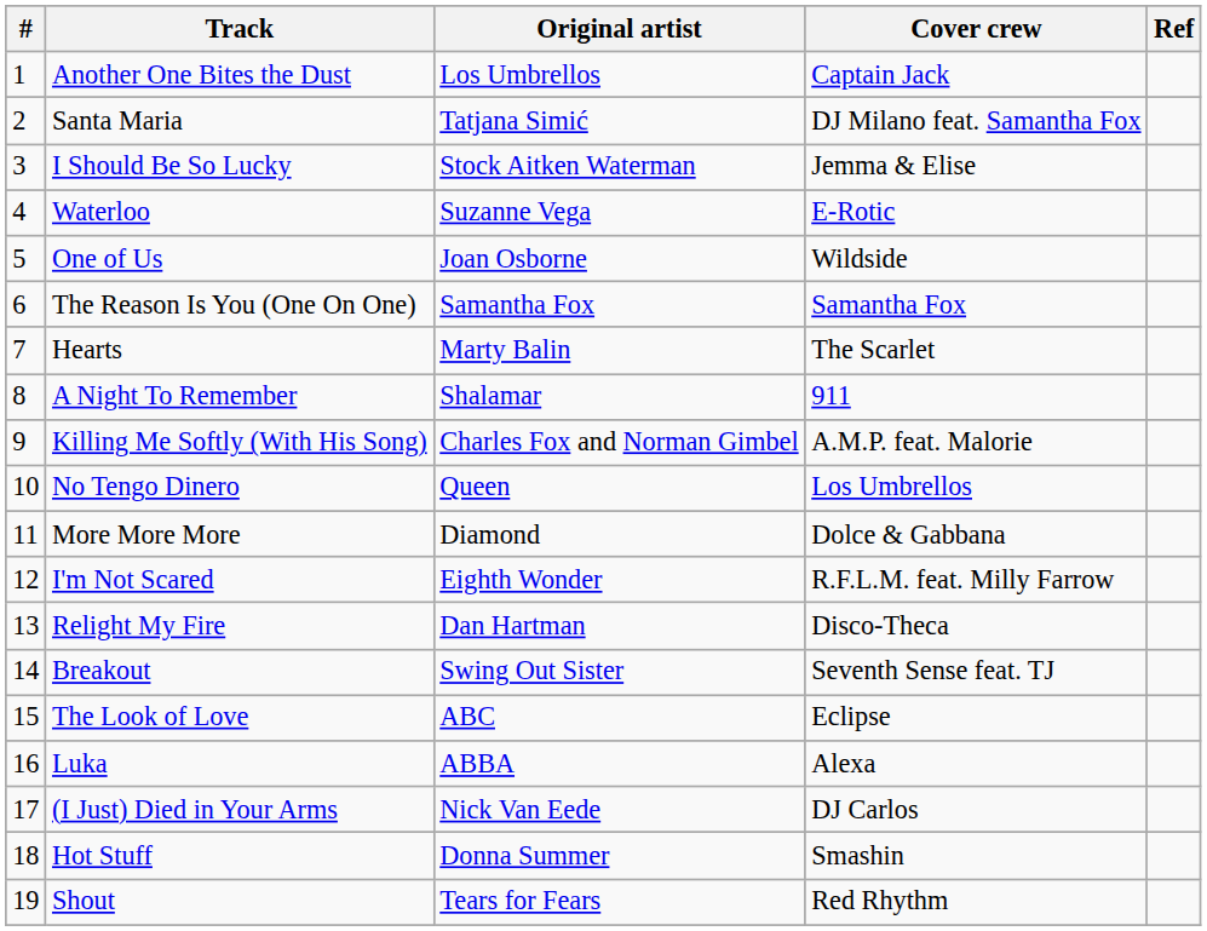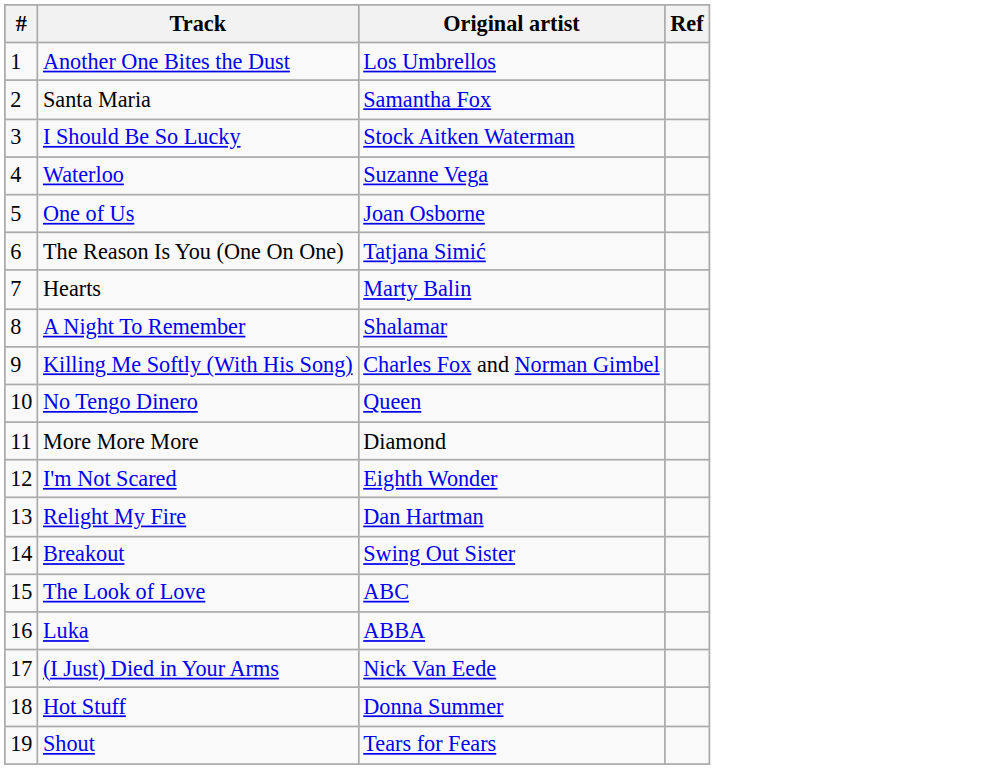- column: Cover crew | Captain Jack | DJ Milano feat. Samantha Fox | Jemma & Elise | E-Rotic | Wildside | Samantha Fox | The Scarlet | 911 | A.M.P. feat. Malorie | Los Umbrellos | Dolce & Gabbana | R.F.L.M. feat. Milly Farrow | Disco-Theca | Seventh Sense feat. TJ | Eclipse | Alexa | DJ Carlos | Smashin | Red Rhythm
Santa Maria | Original artist: Tatjana Simić -> Samantha Fox
The Reason Is You (One On One) | Original artist: Samantha Fox -> Tatjana Simić
